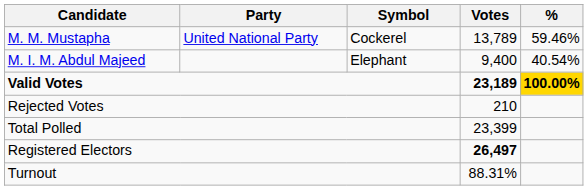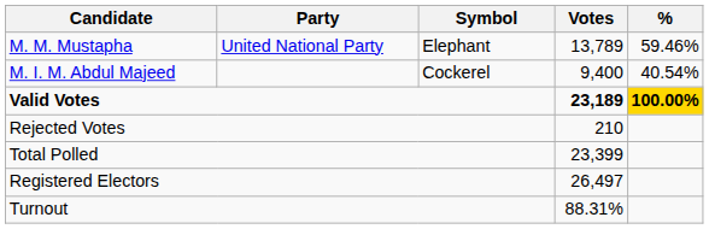M. M. Mustapha | Symbol: Cockerel -> Elephant
M. I. M. Abdul Majeed | Symbol: Elephant -> Cockerel
Registered Electors | Votes: bold -> normal
